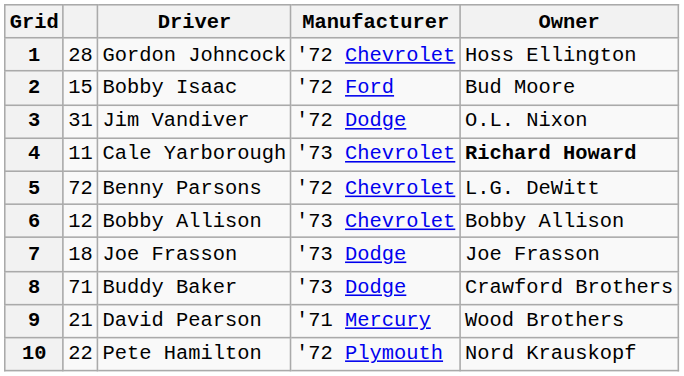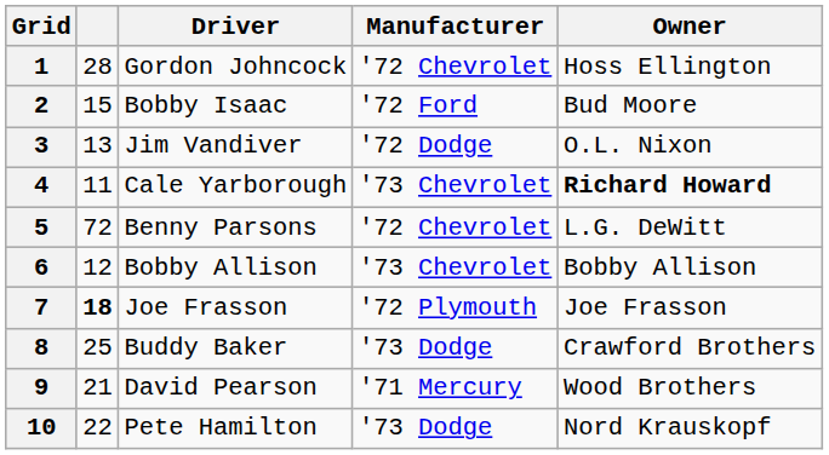3 | column 2: 31 -> 13
7 | column 2: normal -> bold
7 | Manufacturer: '73 Dodge -> '72 Plymouth
8 | column 2: 71 -> 25
10 | Manufacturer: '72 Plymouth -> '73 Dodge
